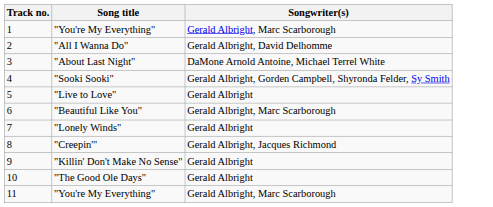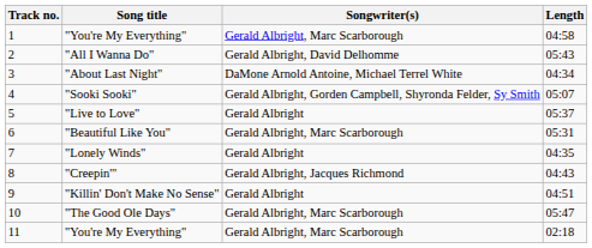+ column: Length | 04:58 | 05:43 | 04:34 | 05:07 | 05:37 | 05:31 | 04:35 | 04:43 | 04:51 | 05:47 | 02:18
"The Good Ole Days" | Songwriter(s): Gerald Albright -> Gerald Albright, Marc Scarborough
